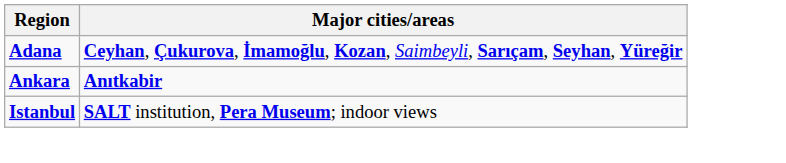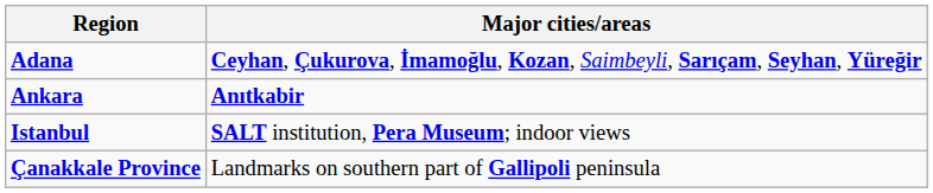+ row: Çanakkale Province | Landmarks on southern part of Gallipoli peninsula
